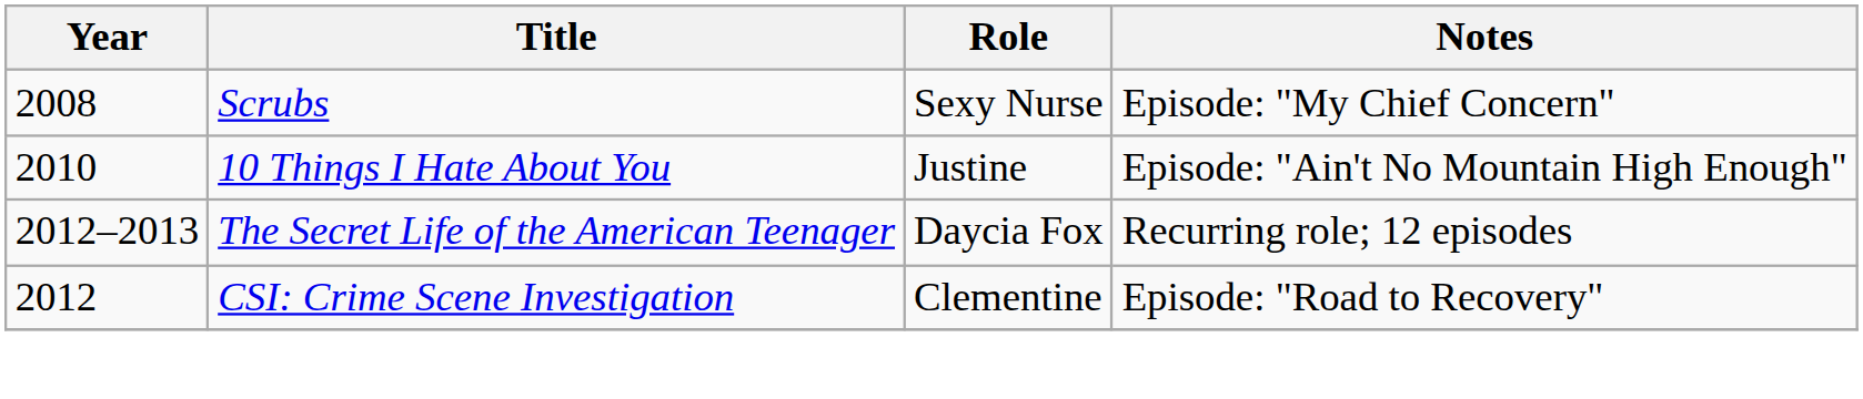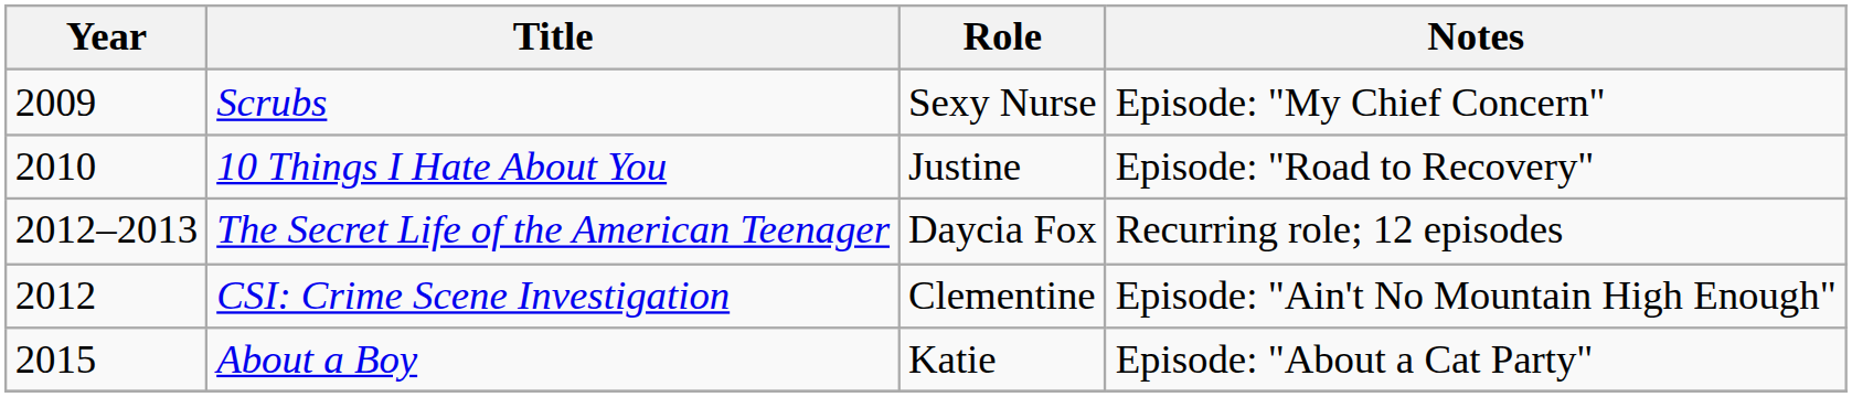Scrubs | Year: 2008 -> 2009
10 Things I Hate About You | Notes: Episode: "Ain't No Mountain High Enough" -> Episode: "Road to Recovery"
CSI: Crime Scene Investigation | Notes: Episode: "Road to Recovery" -> Episode: "Ain't No Mountain High Enough"
+ row: 2015 | About a Boy | Katie | Episode: "About a Cat Party"
